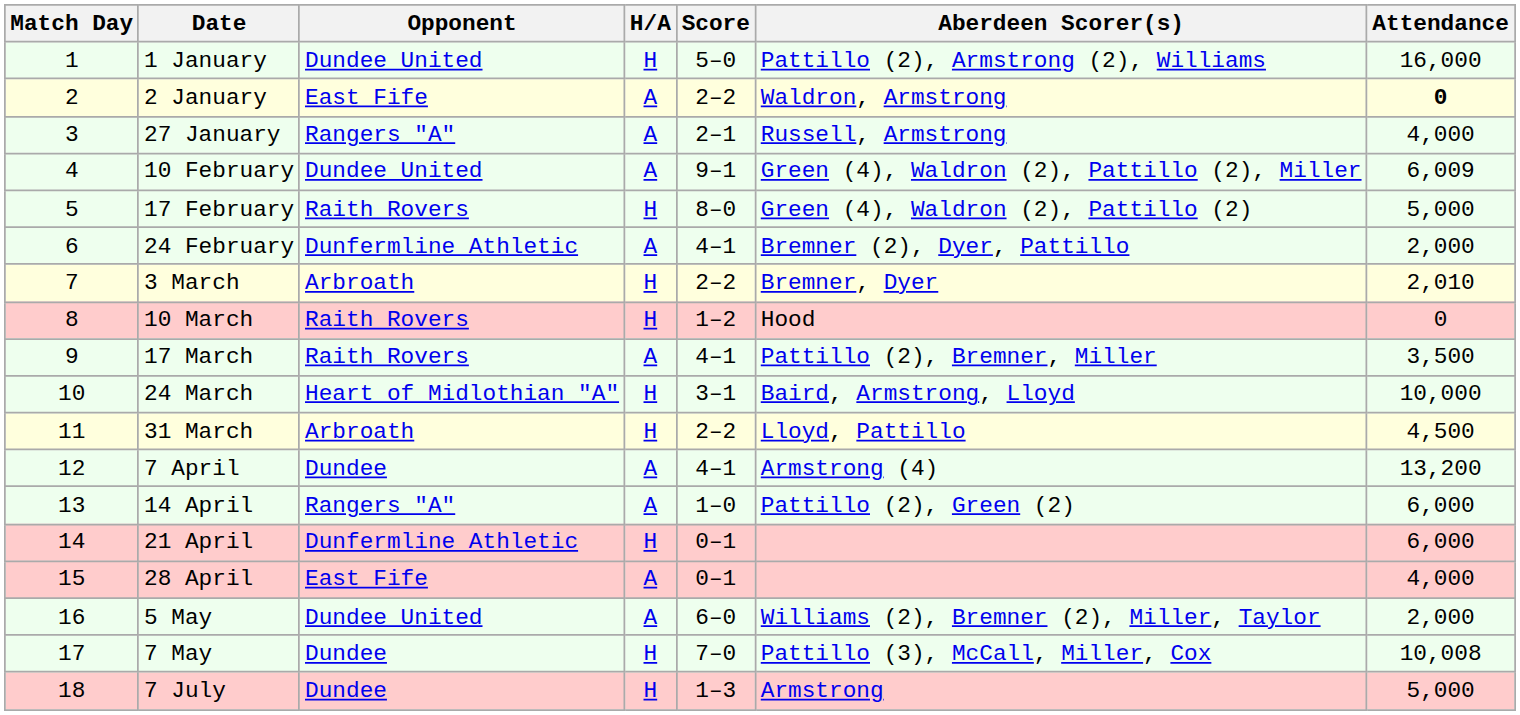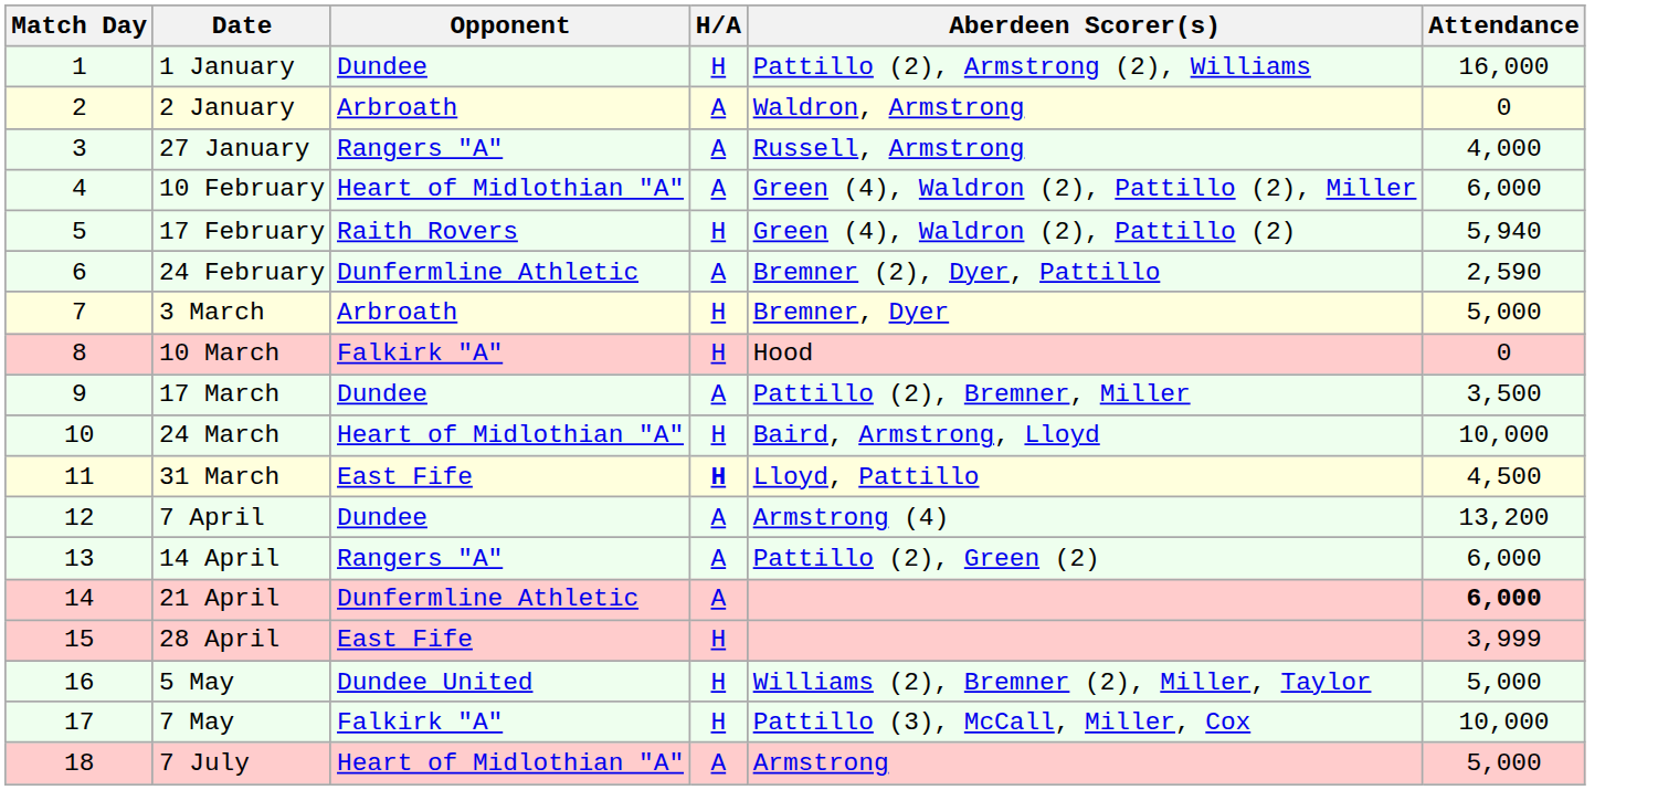- column: Score | 5–0 | 2–2 | 2–1 | 9–1 | 8–0 | 4–1 | 2–2 | 1–2 | 4–1 | 3–1 | 2–2 | 4–1 | 1–0 | 0–1 | 0–1 | 6–0 | 7–0 | 1–3
1 January | Opponent: Dundee United -> Dundee
2 January | Opponent: East Fife -> Arbroath
2 January | Attendance: bold -> normal
10 February | Opponent: Dundee United -> Heart of Midlothian "A"
10 February | Attendance: 6,009 -> 6,000
17 February | Attendance: 5,000 -> 5,940
24 February | Attendance: 2,000 -> 2,590
3 March | Attendance: 2,010 -> 5,000
10 March | Opponent: Raith Rovers -> Falkirk "A"
17 March | Opponent: Raith Rovers -> Dundee
31 March | Opponent: Arbroath -> East Fife
31 March | H/A: normal -> bold
21 April | H/A: H -> A
21 April | Attendance: normal -> bold
28 April | H/A: A -> H
28 April | Attendance: 4,000 -> 3,999
5 May | H/A: A -> H
5 May | Attendance: 2,000 -> 5,000
7 May | Opponent: Dundee -> Falkirk "A"
7 May | Attendance: 10,008 -> 10,000
7 July | Opponent: Dundee -> Heart of Midlothian "A"
7 July | H/A: H -> A
